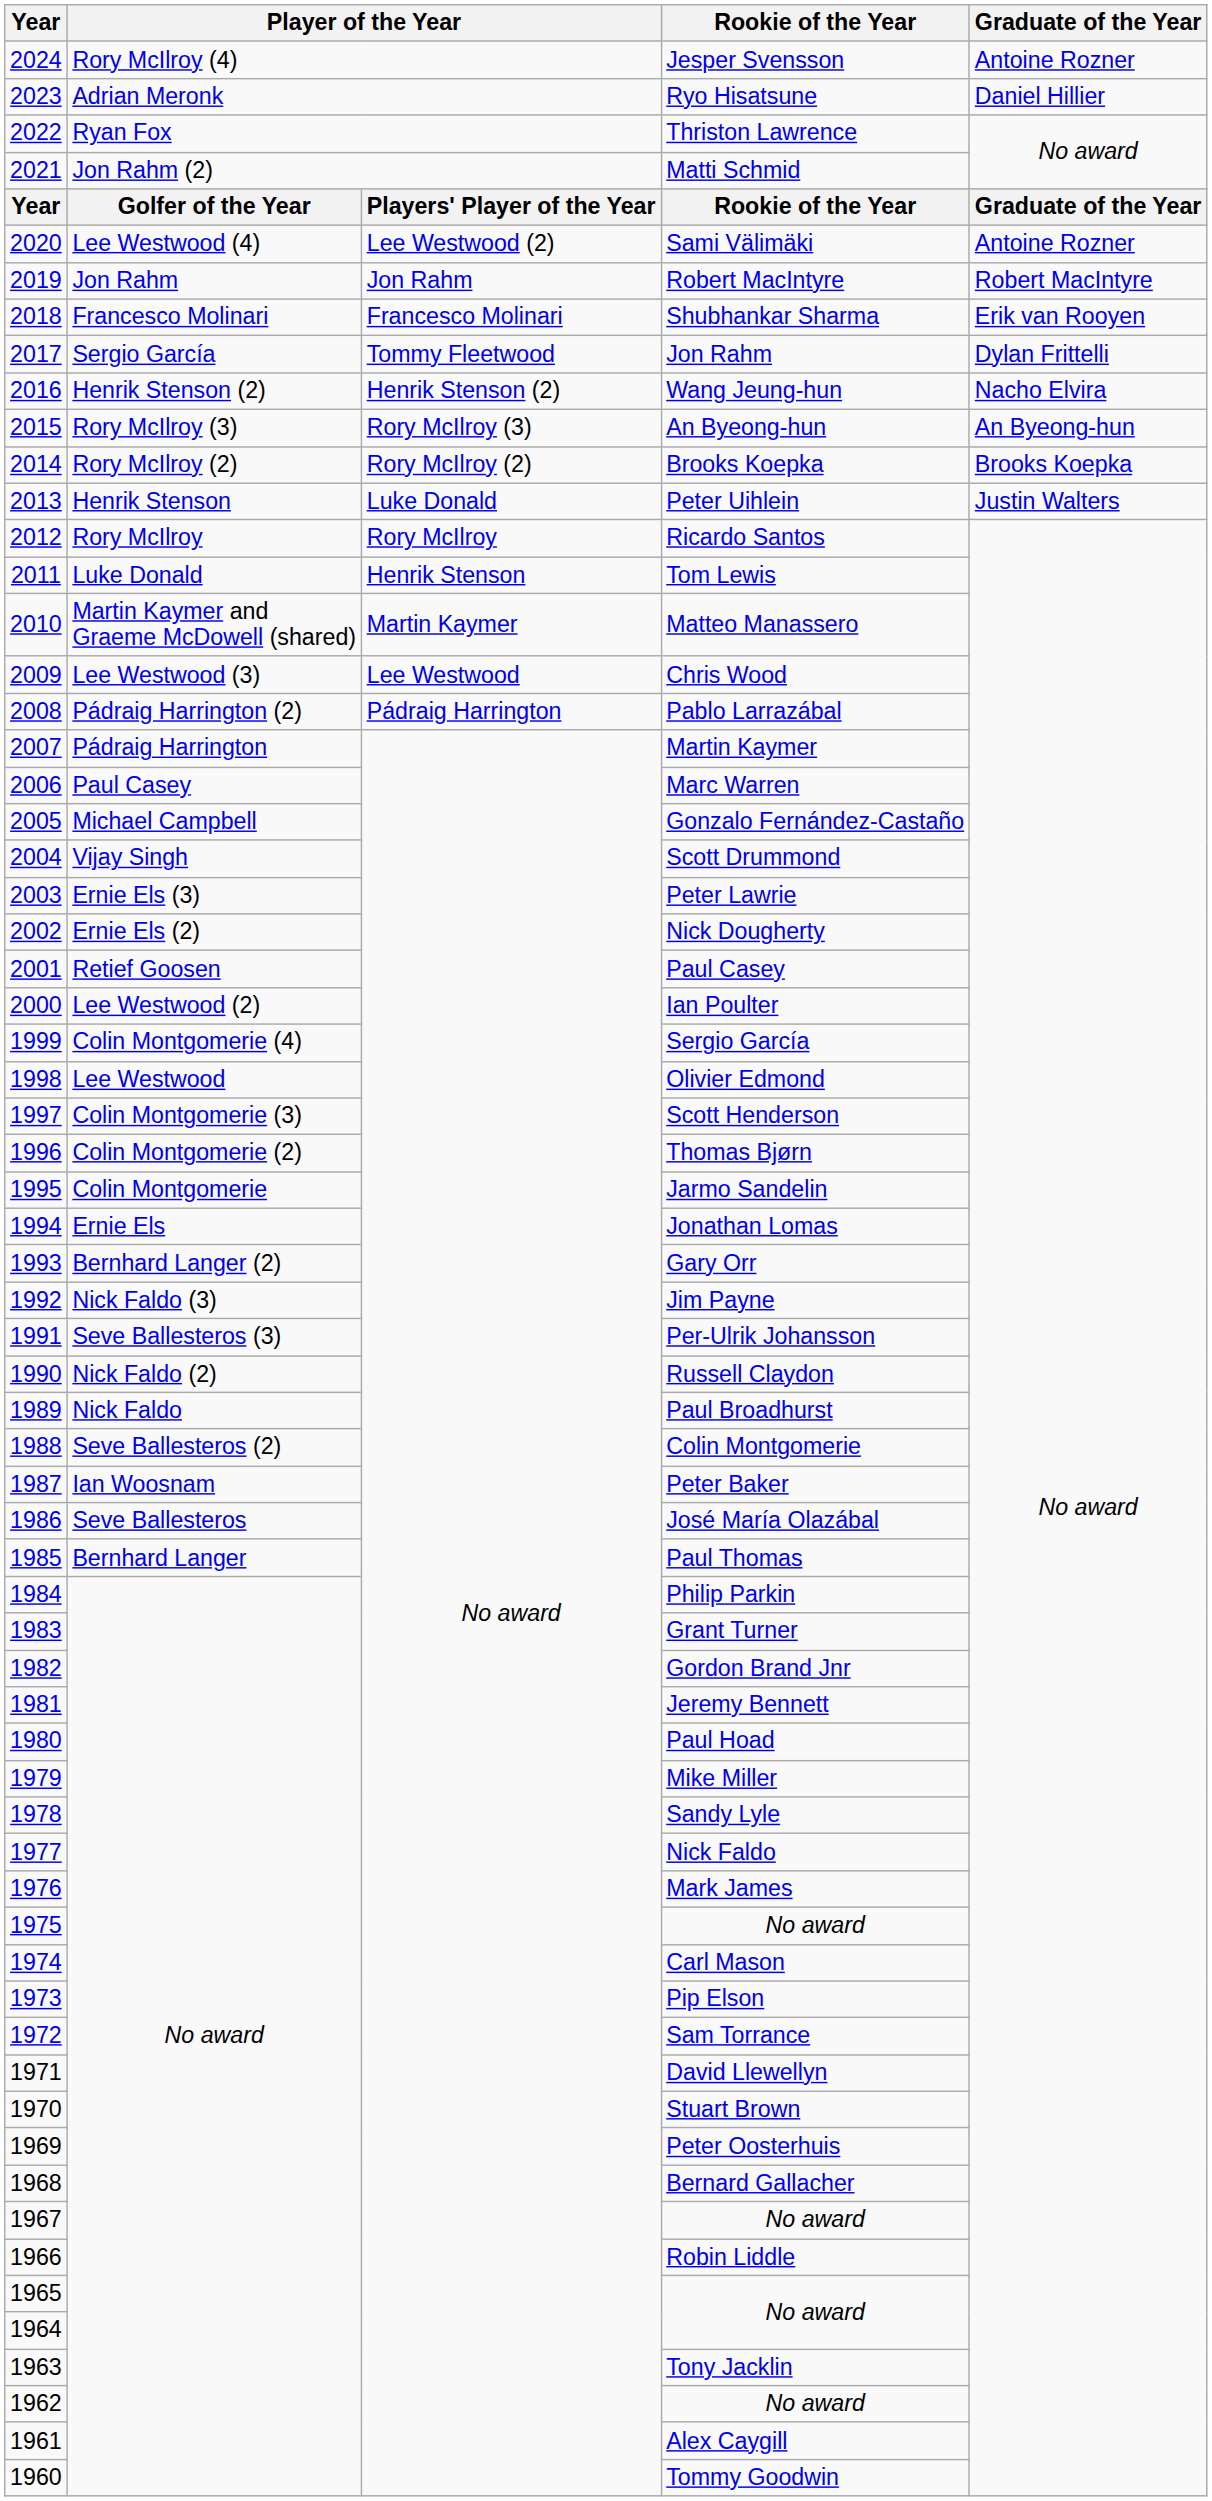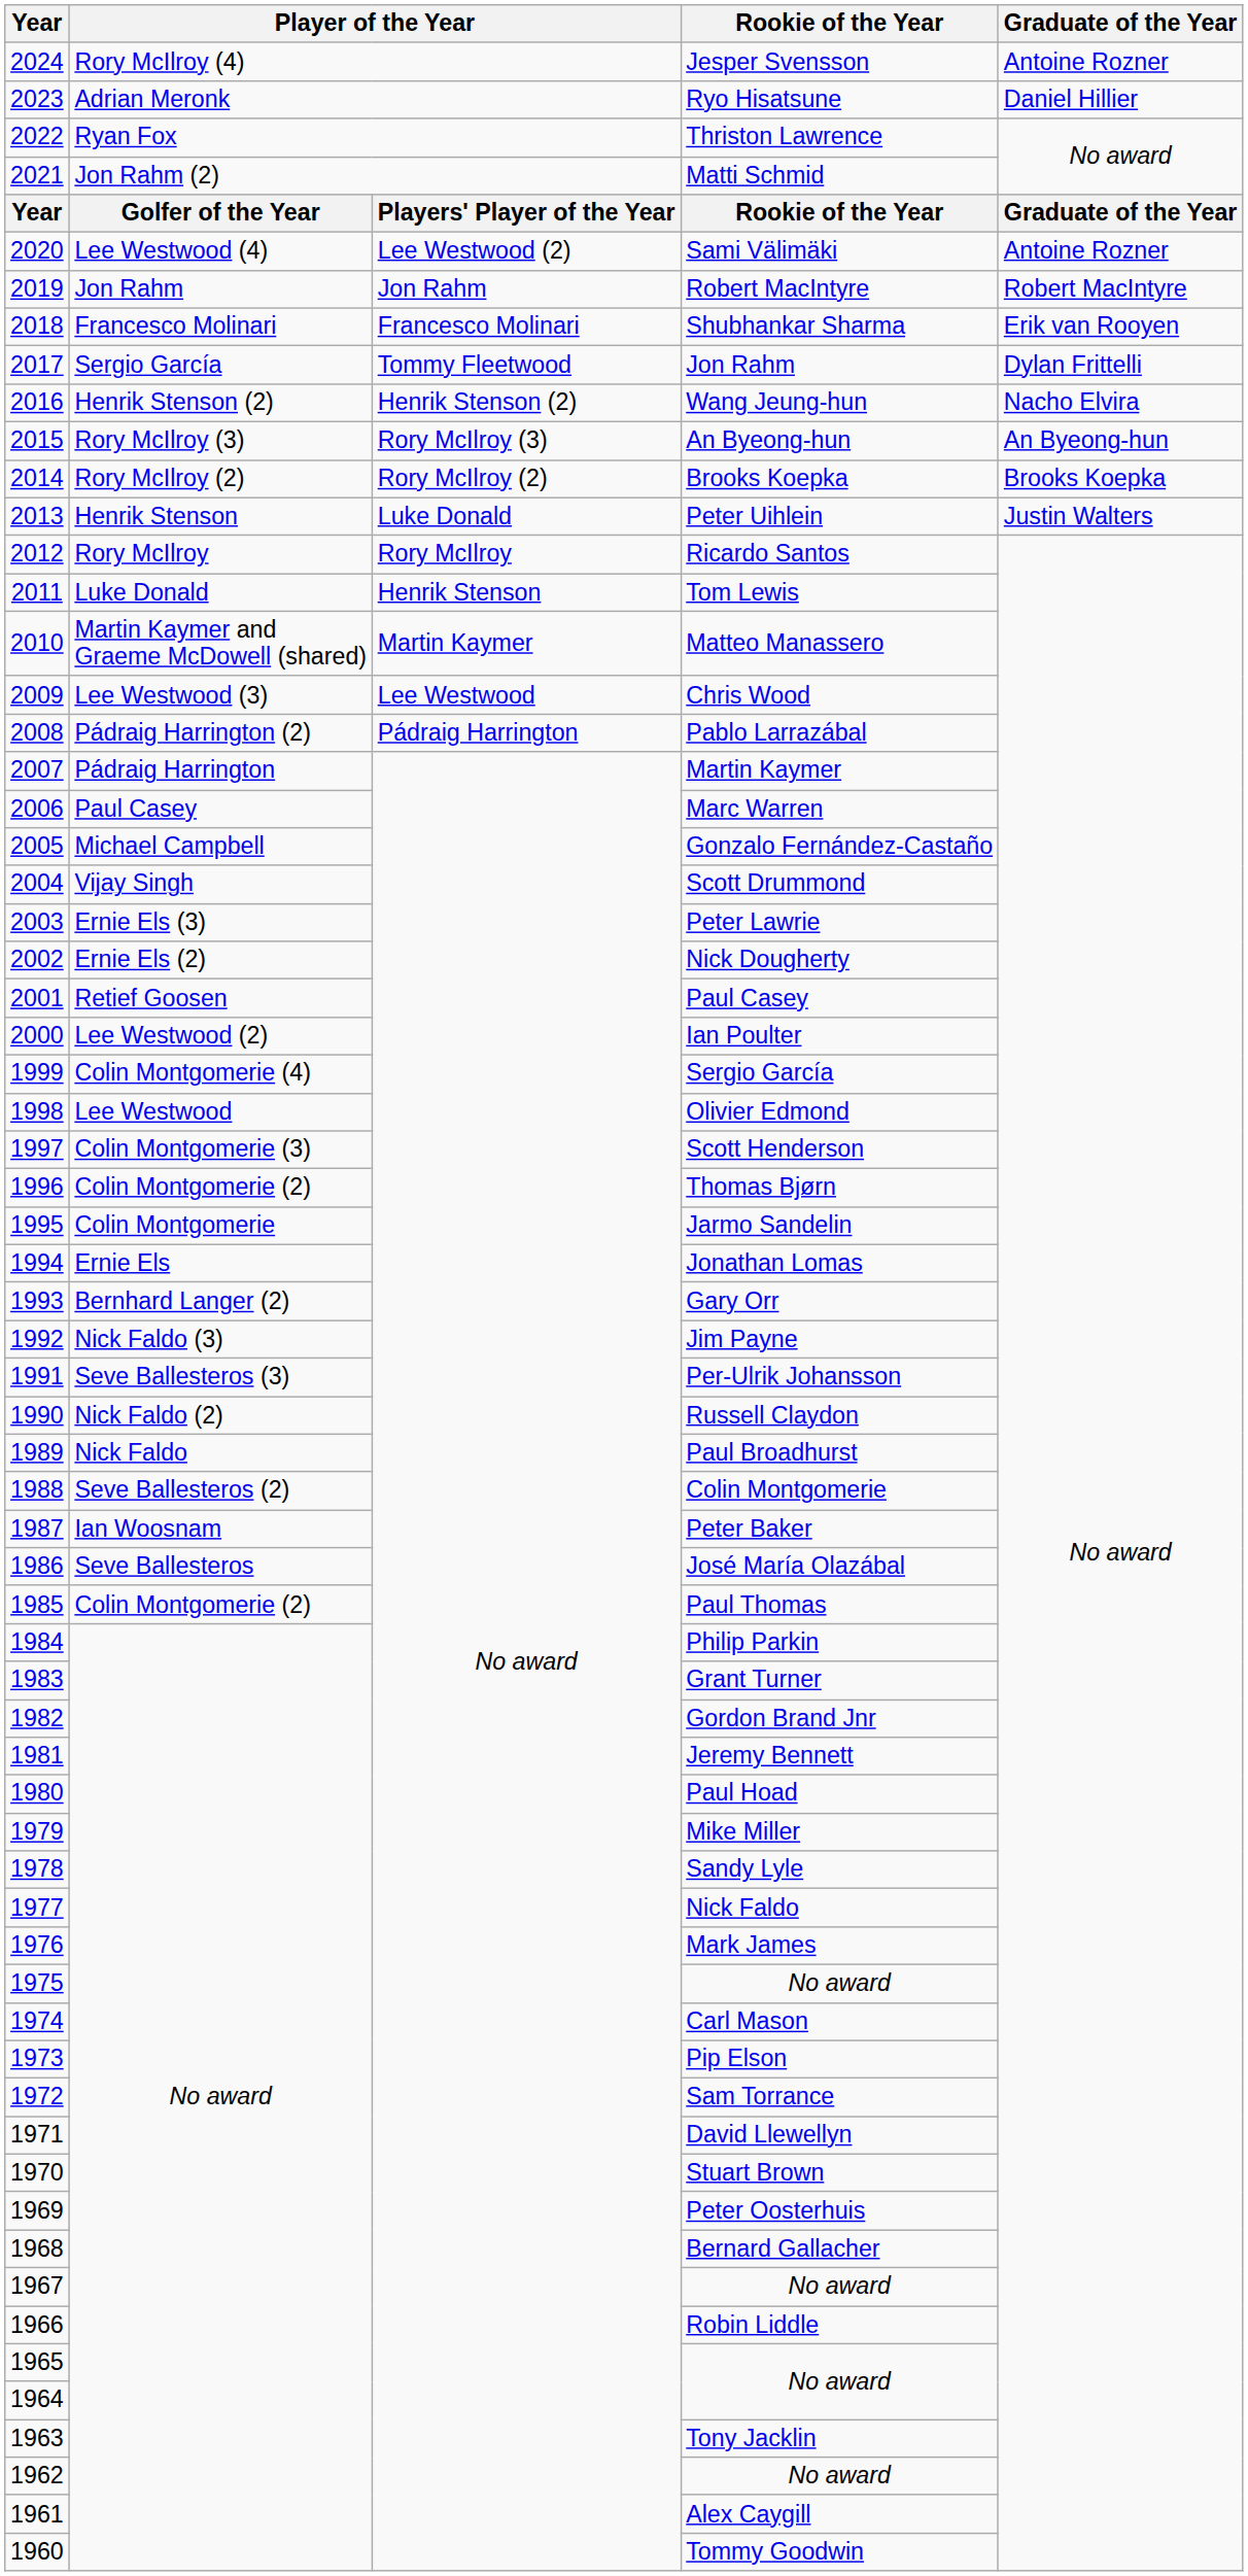Paul Thomas | column 2: Bernhard Langer -> Colin Montgomerie (2)
